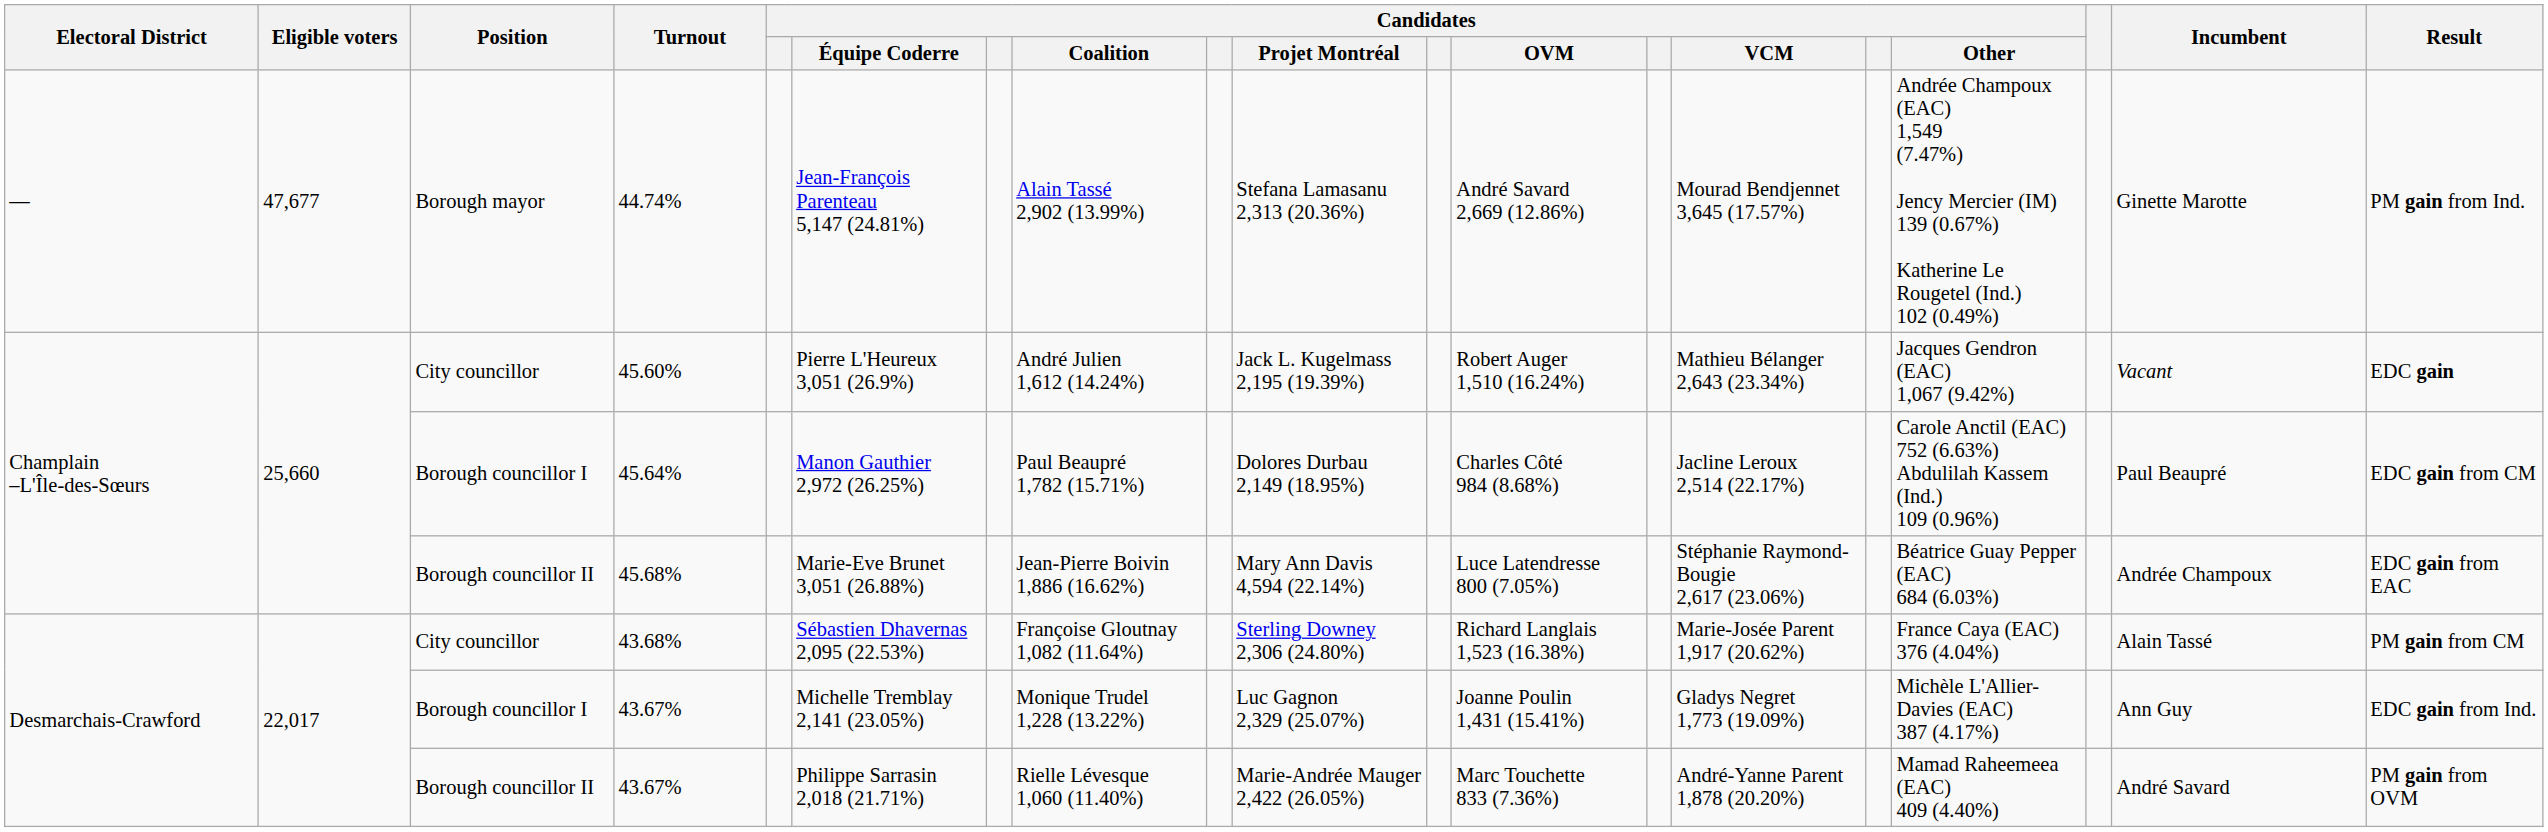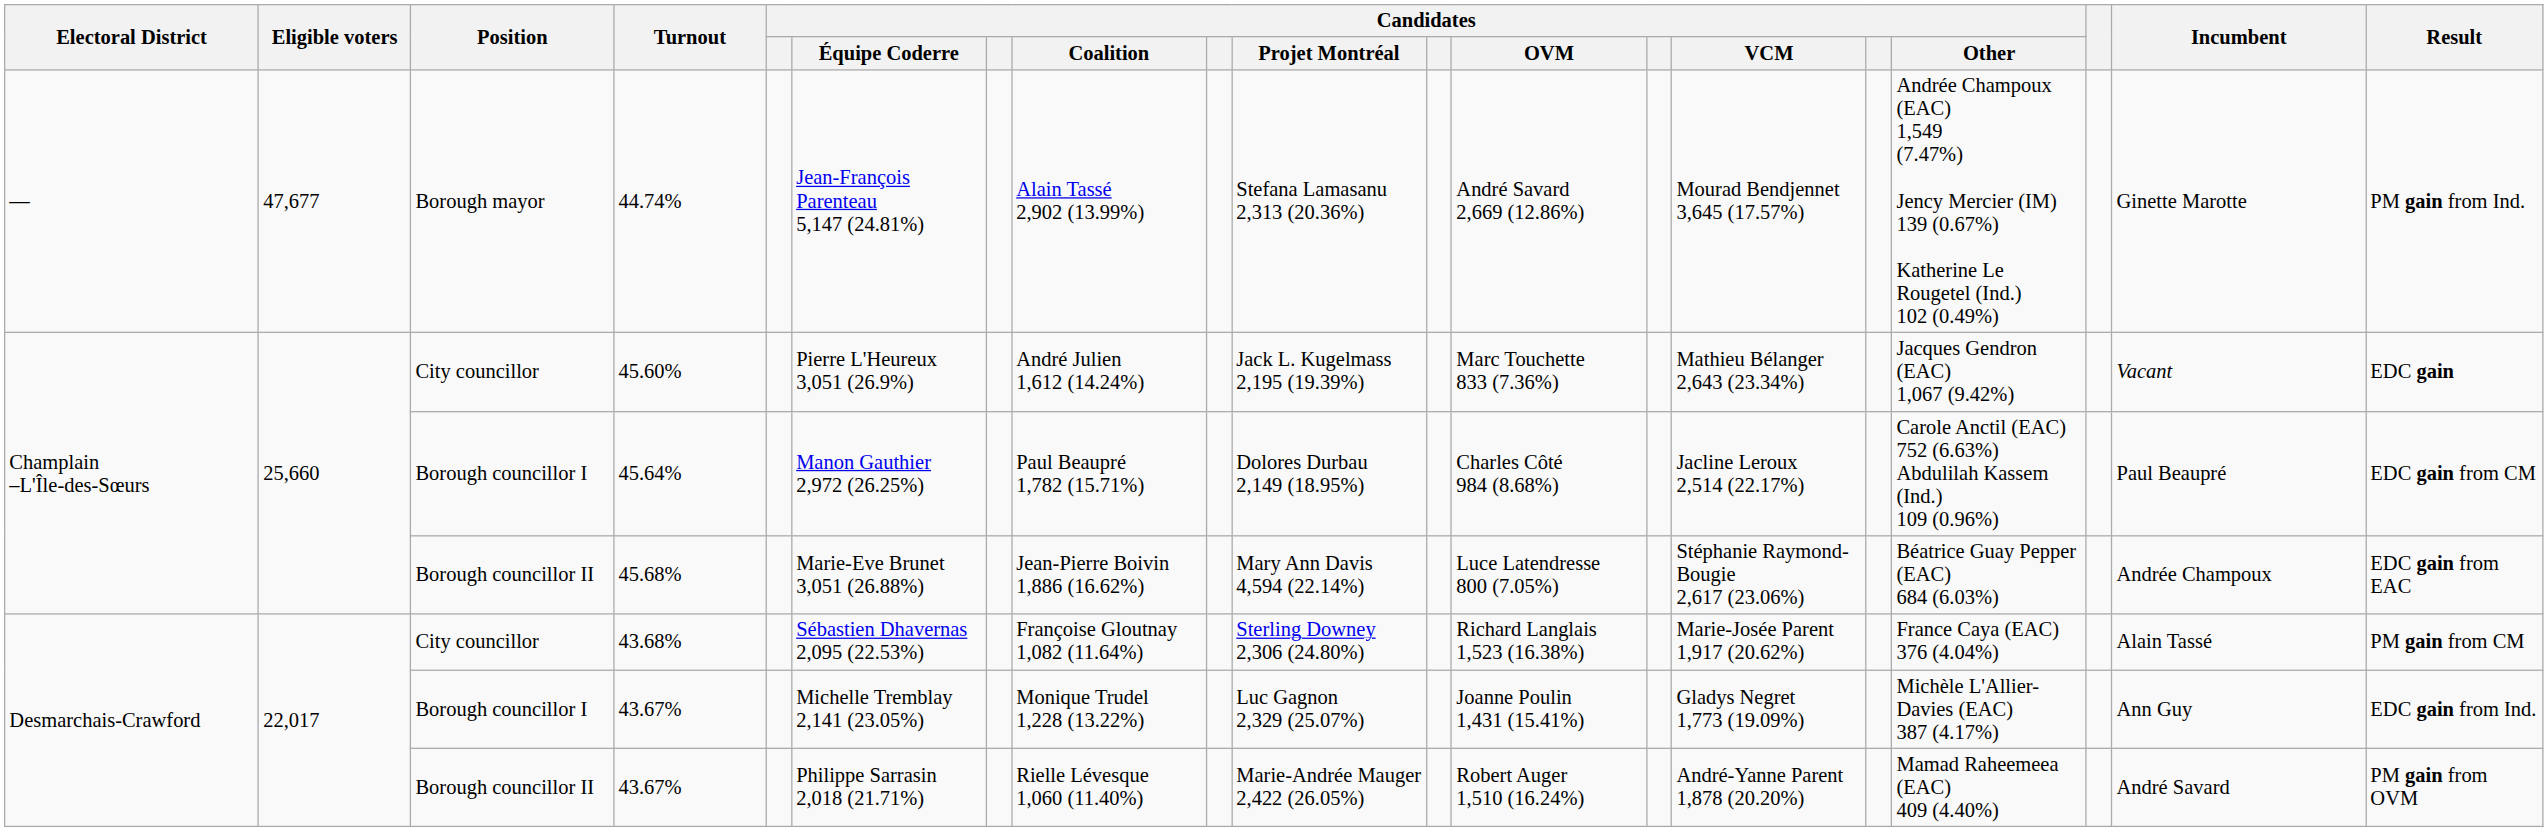45.60% | Candidates / OVM: Robert Auger 1,510 (16.24%) -> Marc Touchette 833 (7.36%)
Borough councillor II / 43.67% | Candidates / OVM: Marc Touchette 833 (7.36%) -> Robert Auger 1,510 (16.24%)
